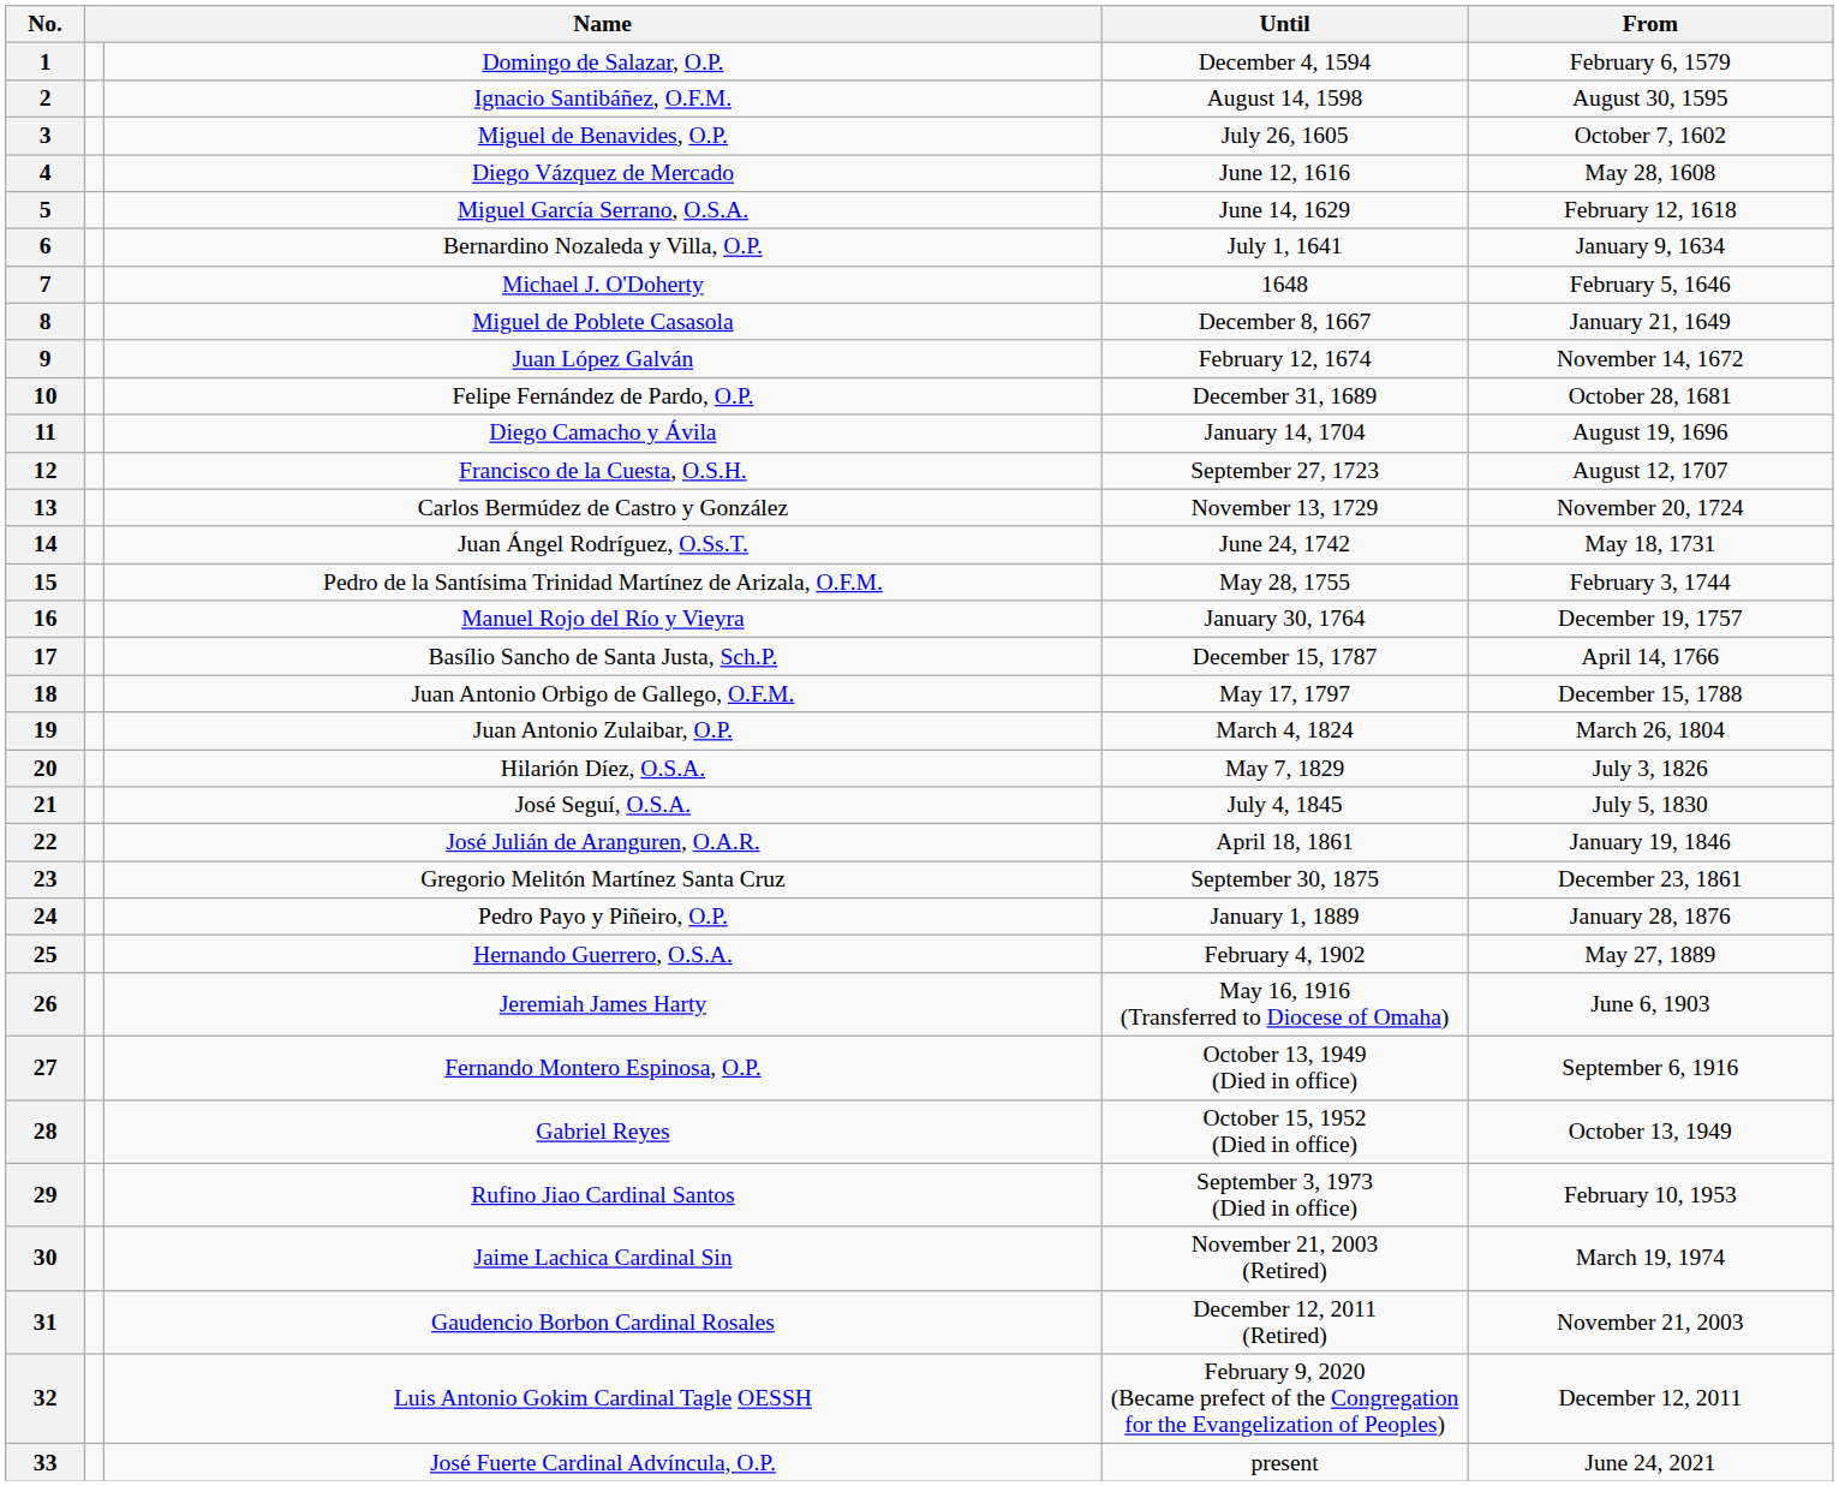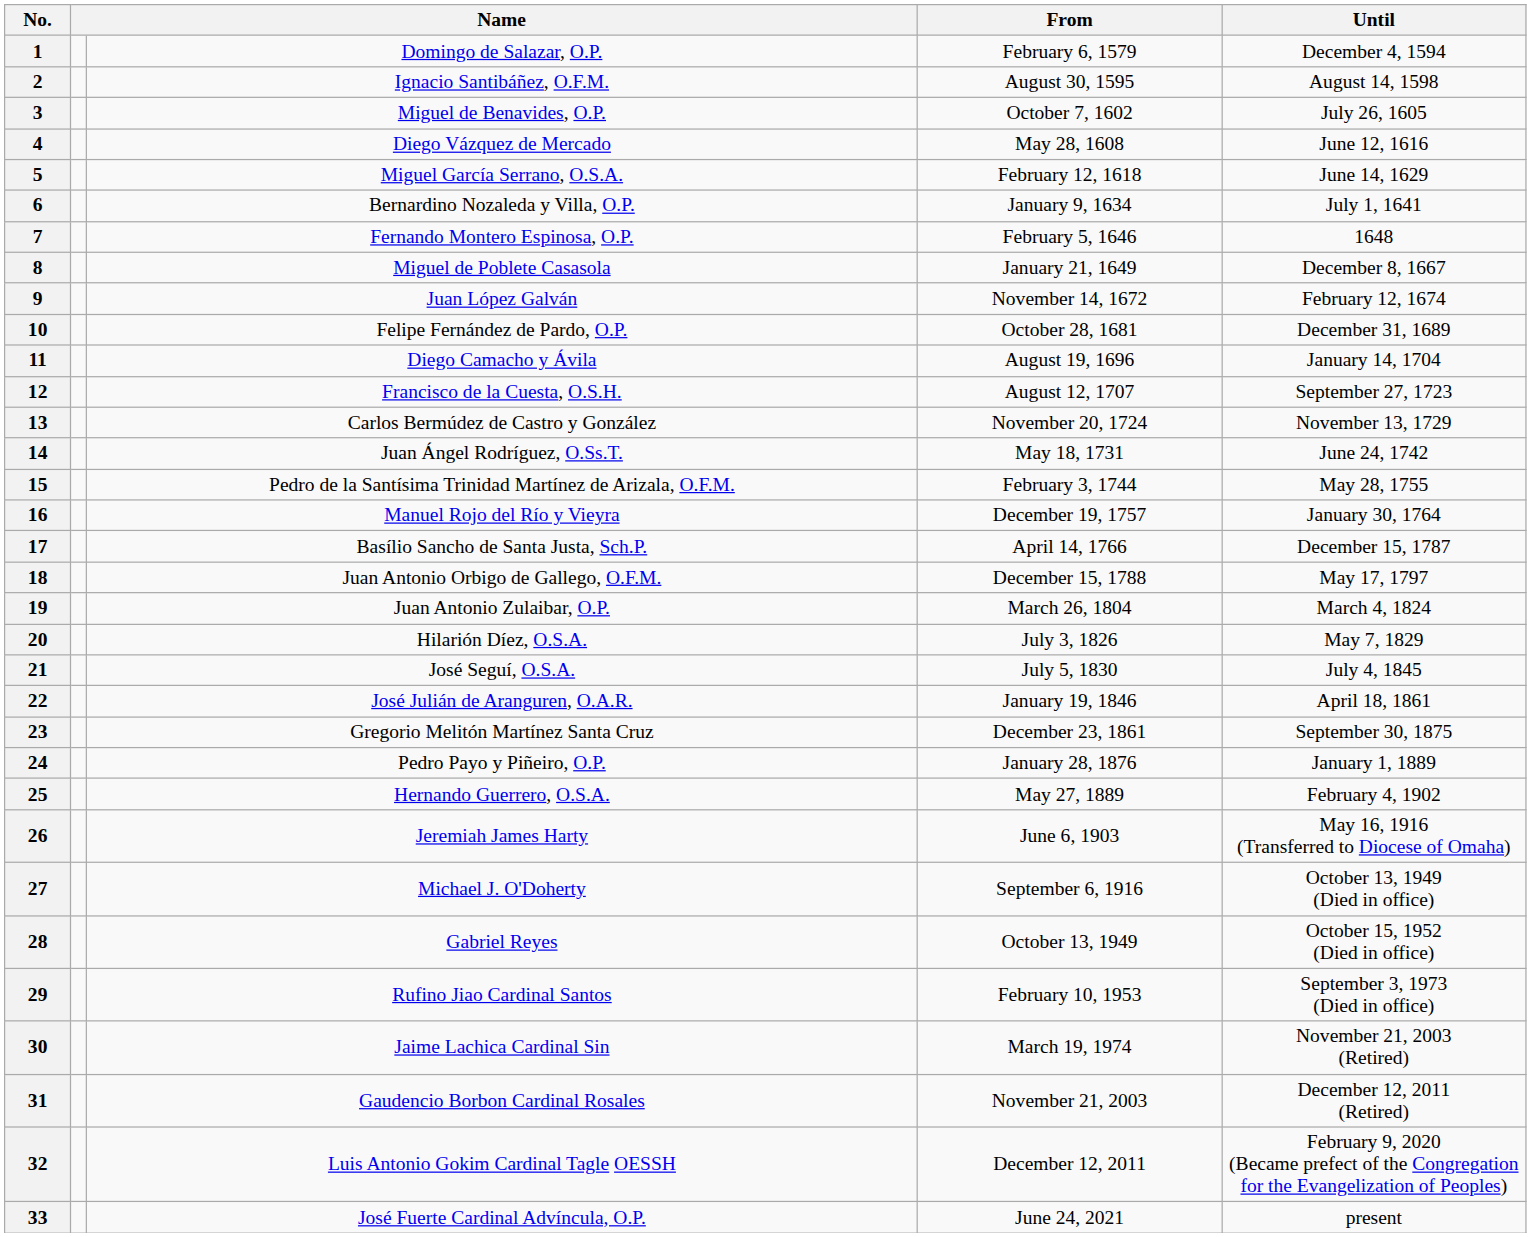columns swapped: From <-> Until
7 | Name: Michael J. O'Doherty -> Fernando Montero Espinosa, O.P.
27 | Name: Fernando Montero Espinosa, O.P. -> Michael J. O'Doherty
